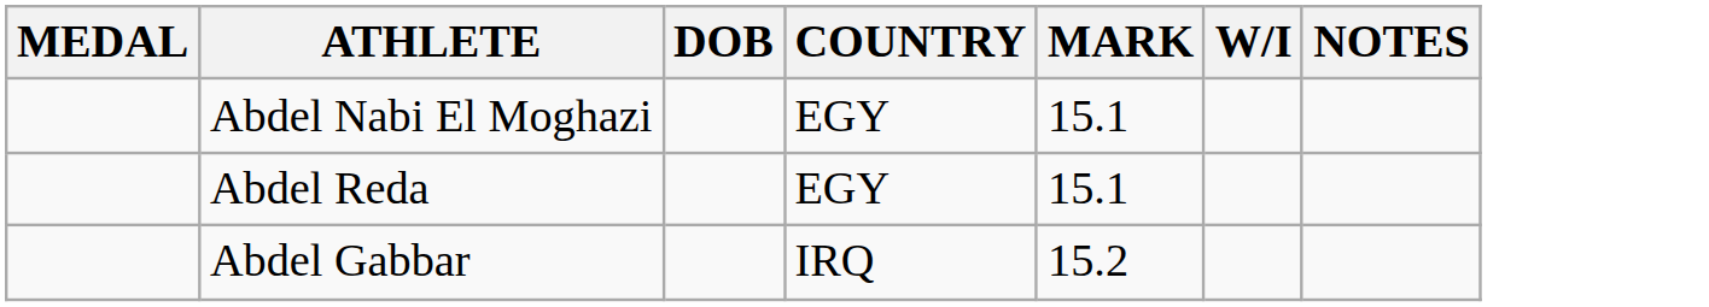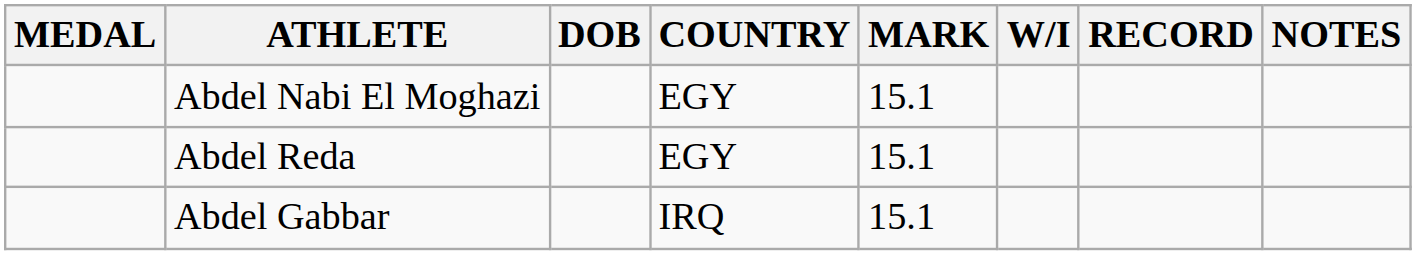+ column: RECORD
Abdel Gabbar | MARK: 15.2 -> 15.1
